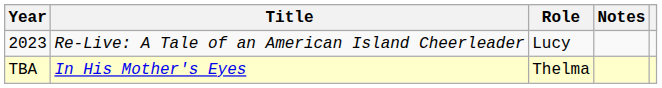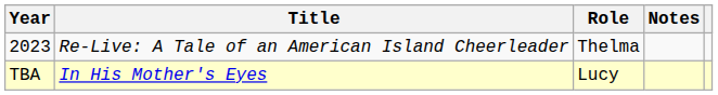2023 | Role: Lucy -> Thelma
TBA | Role: Thelma -> Lucy
